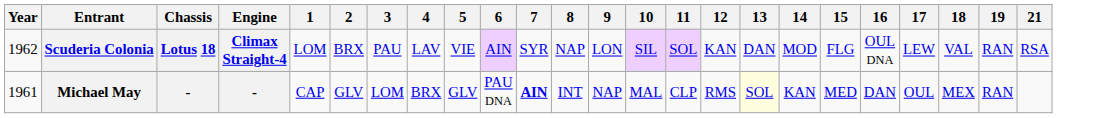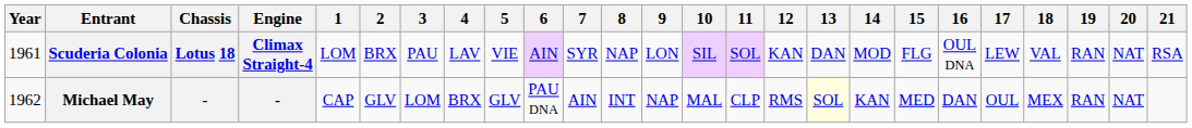+ column: 20 | NAT | NAT
Scuderia Colonia | Year: 1962 -> 1961
Michael May | Year: 1961 -> 1962
Michael May | 7: bold -> normal
